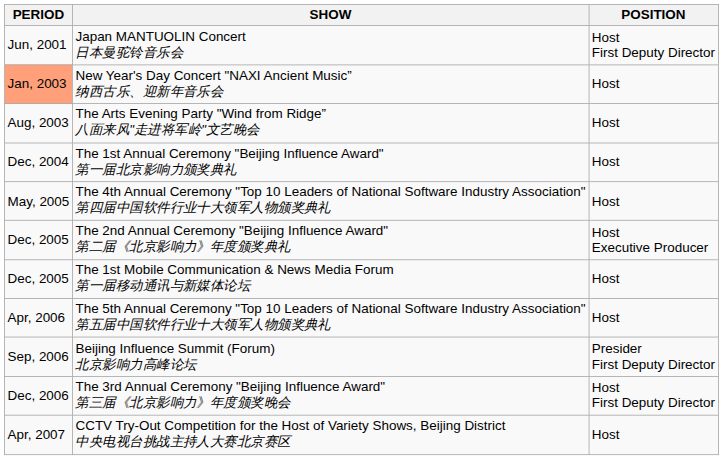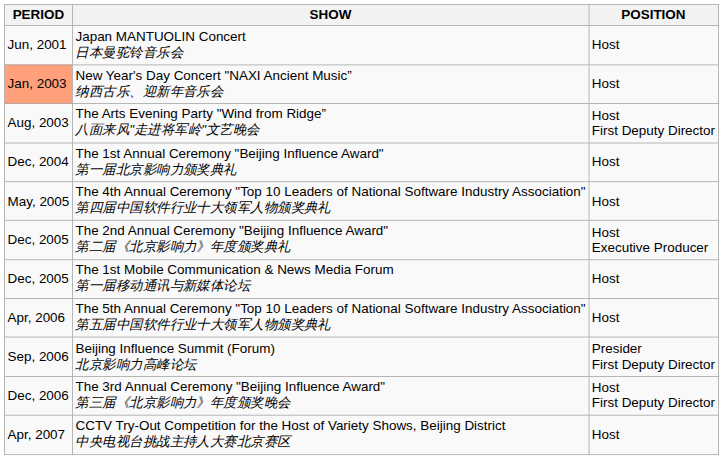Japan MANTUOLIN Concert 日本曼驼铃音乐会 | POSITION: Host First Deputy Director -> Host
The Arts Evening Party "Wind from Ridge” 八面来风"走进将军岭"文艺晚会 | POSITION: Host -> Host First Deputy Director
